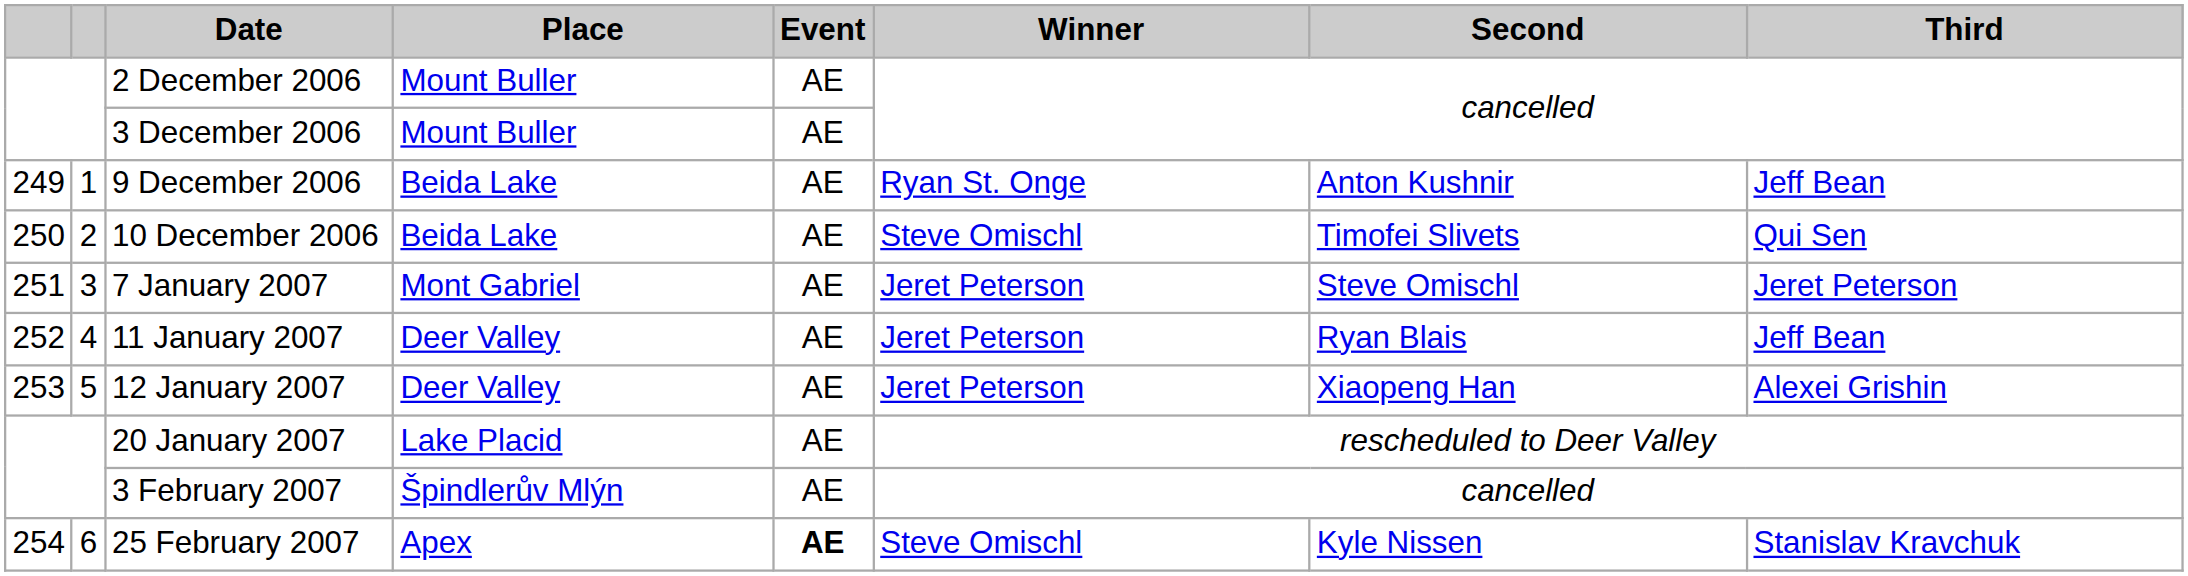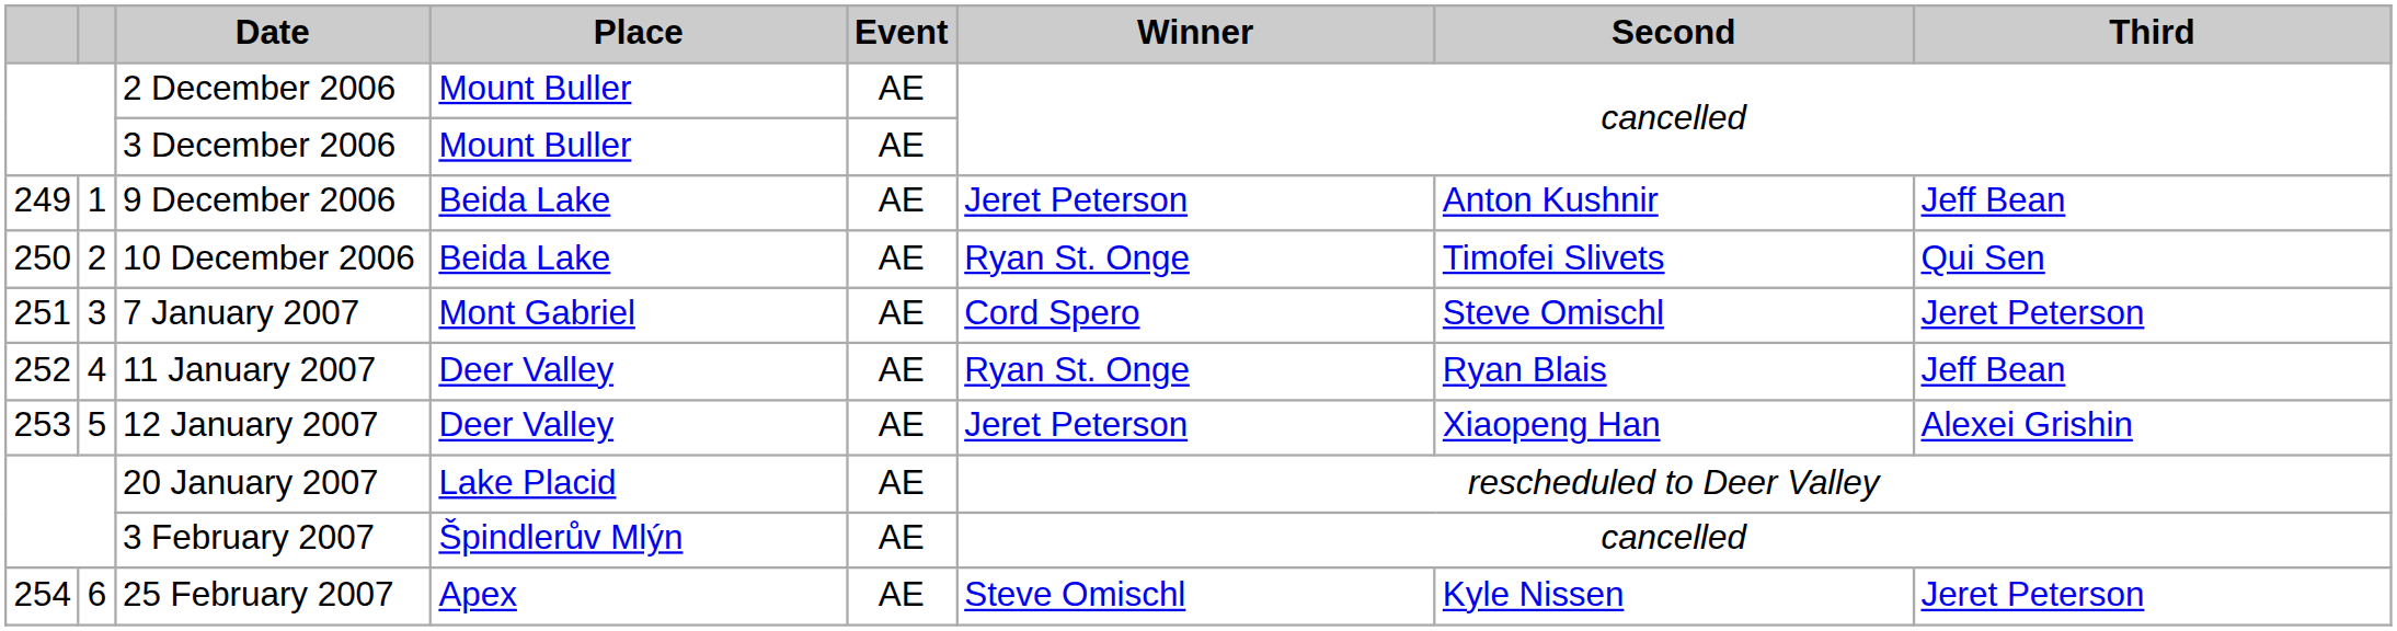9 December 2006 | Winner: Ryan St. Onge -> Jeret Peterson
10 December 2006 | Winner: Steve Omischl -> Ryan St. Onge
7 January 2007 | Winner: Jeret Peterson -> Cord Spero
11 January 2007 | Winner: Jeret Peterson -> Ryan St. Onge
25 February 2007 | Event: bold -> normal
25 February 2007 | Third: Stanislav Kravchuk -> Jeret Peterson
